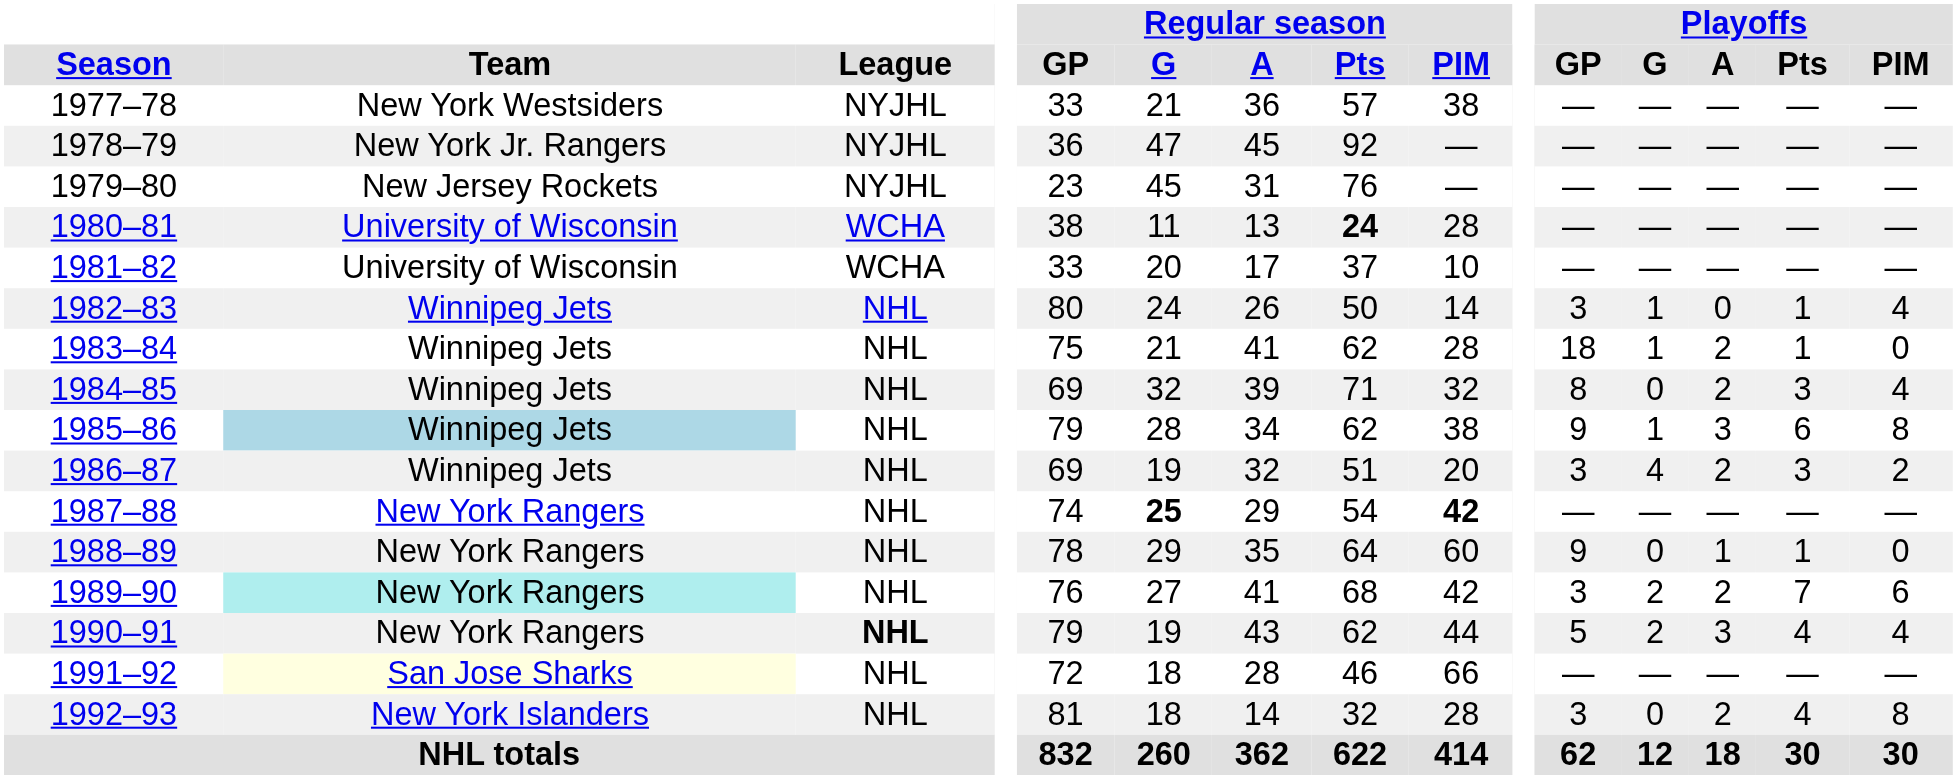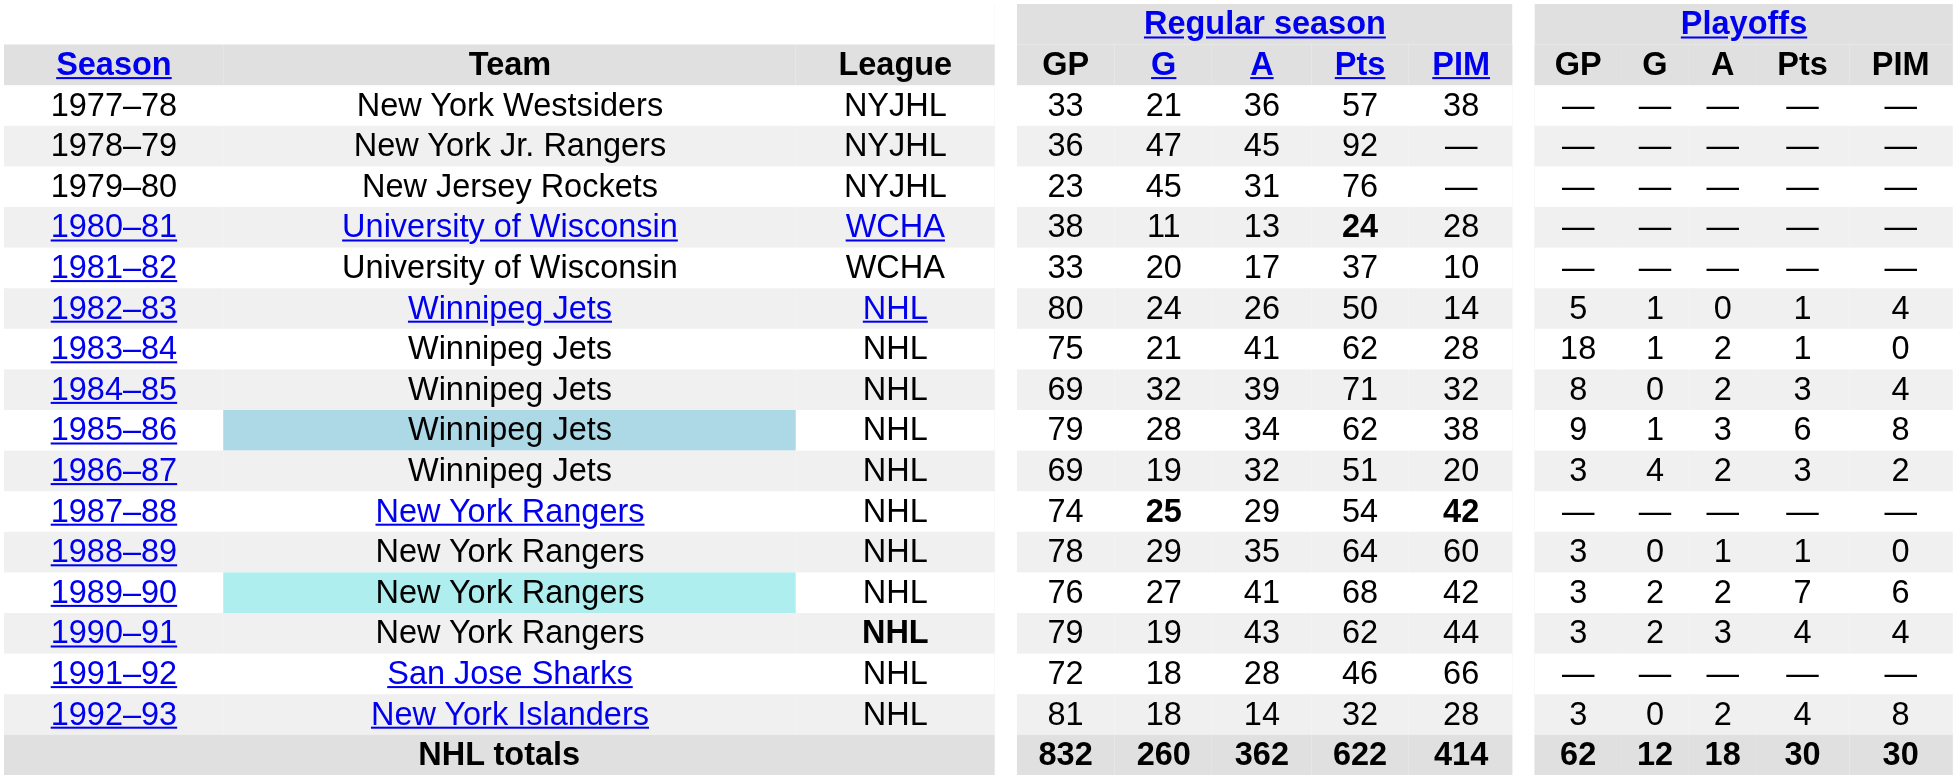1982–83 | Playoffs / GP: 3 -> 5
1988–89 | Playoffs / GP: 9 -> 3
1990–91 | Playoffs / GP: 5 -> 3
1991–92 | Team: lightyellow background -> no background
